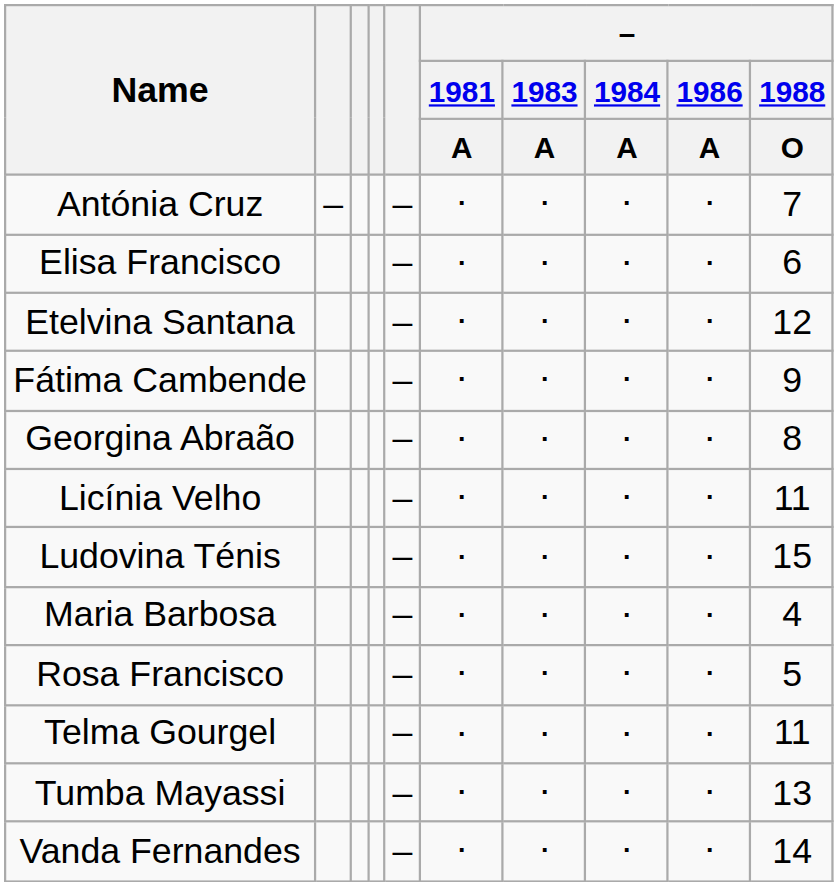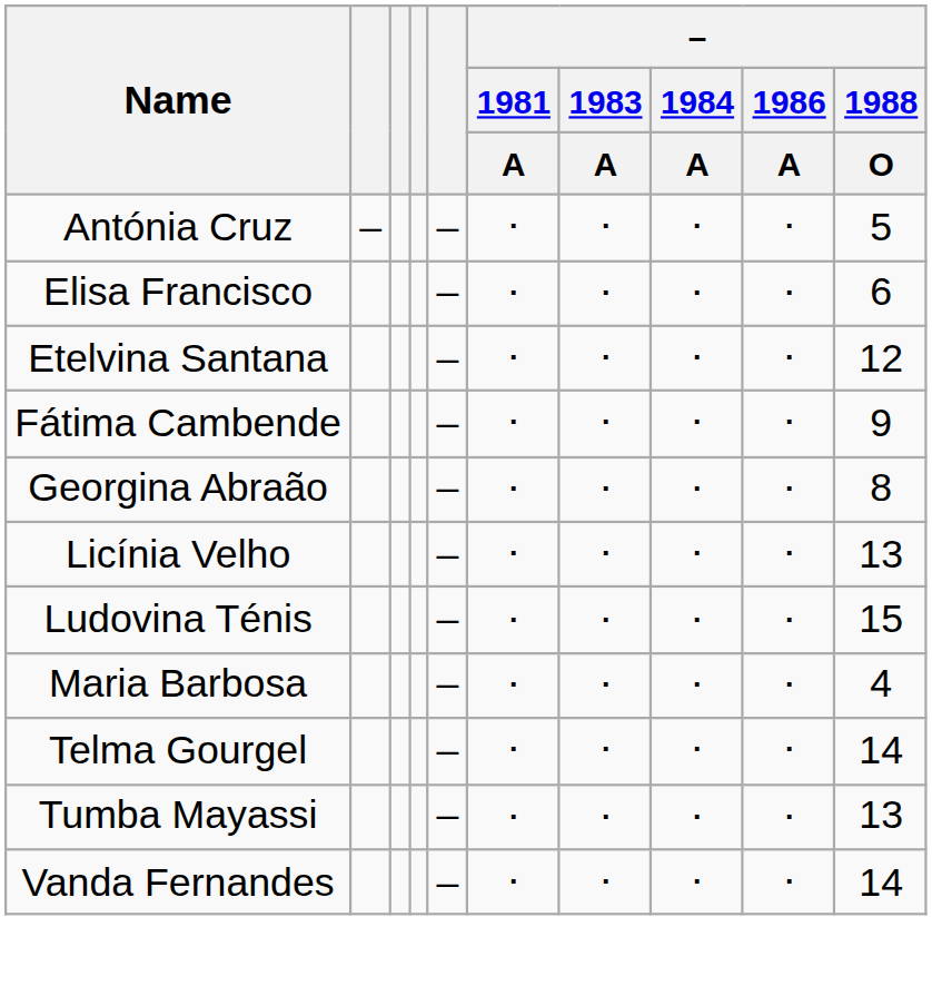Antónia Cruz | – / 1988 / O: 7 -> 5
Licínia Velho | – / 1988 / O: 11 -> 13
- row: Rosa Francisco | – | ⋅ | ⋅ | ⋅ | ⋅ | 5
Telma Gourgel | – / 1988 / O: 11 -> 14
